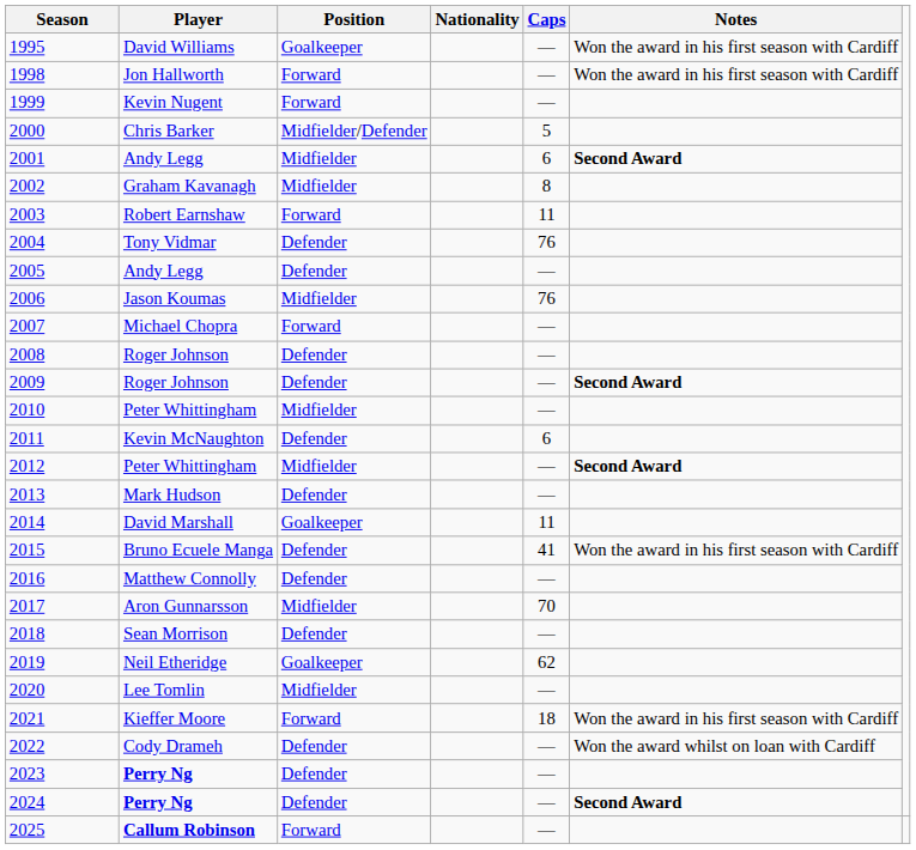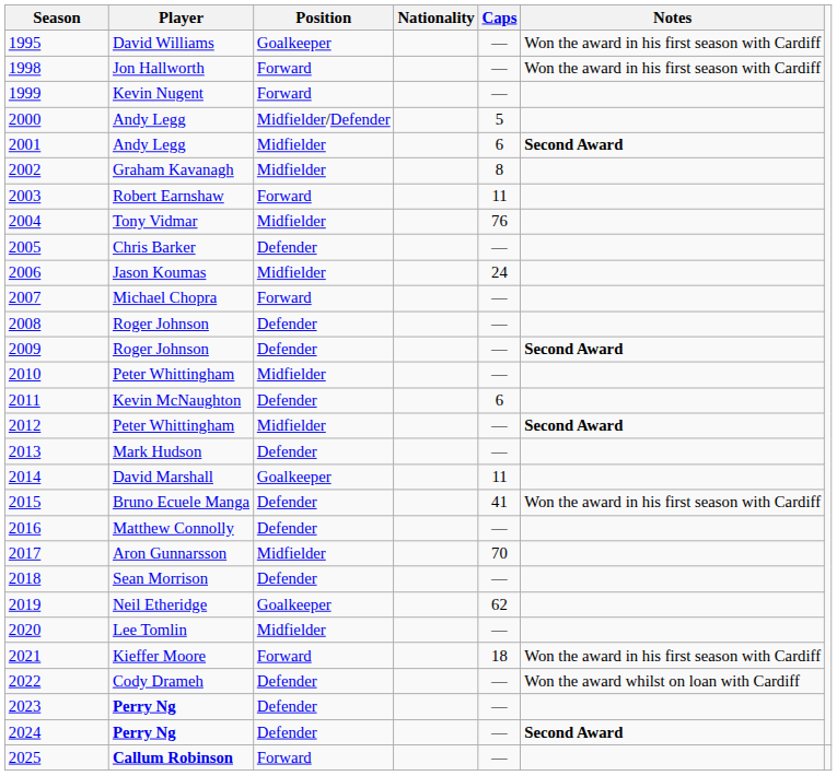2000 | Player: Chris Barker -> Andy Legg
2004 | Position: Defender -> Midfielder
2005 | Player: Andy Legg -> Chris Barker
2006 | Caps: 76 -> 24
